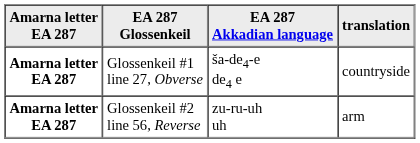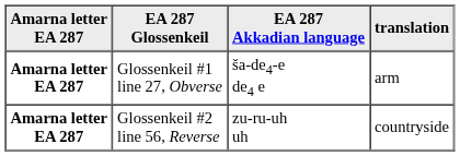Glossenkeil #1 line 27, Obverse | translation: countryside -> arm
Glossenkeil #2 line 56, Reverse | translation: arm -> countryside
